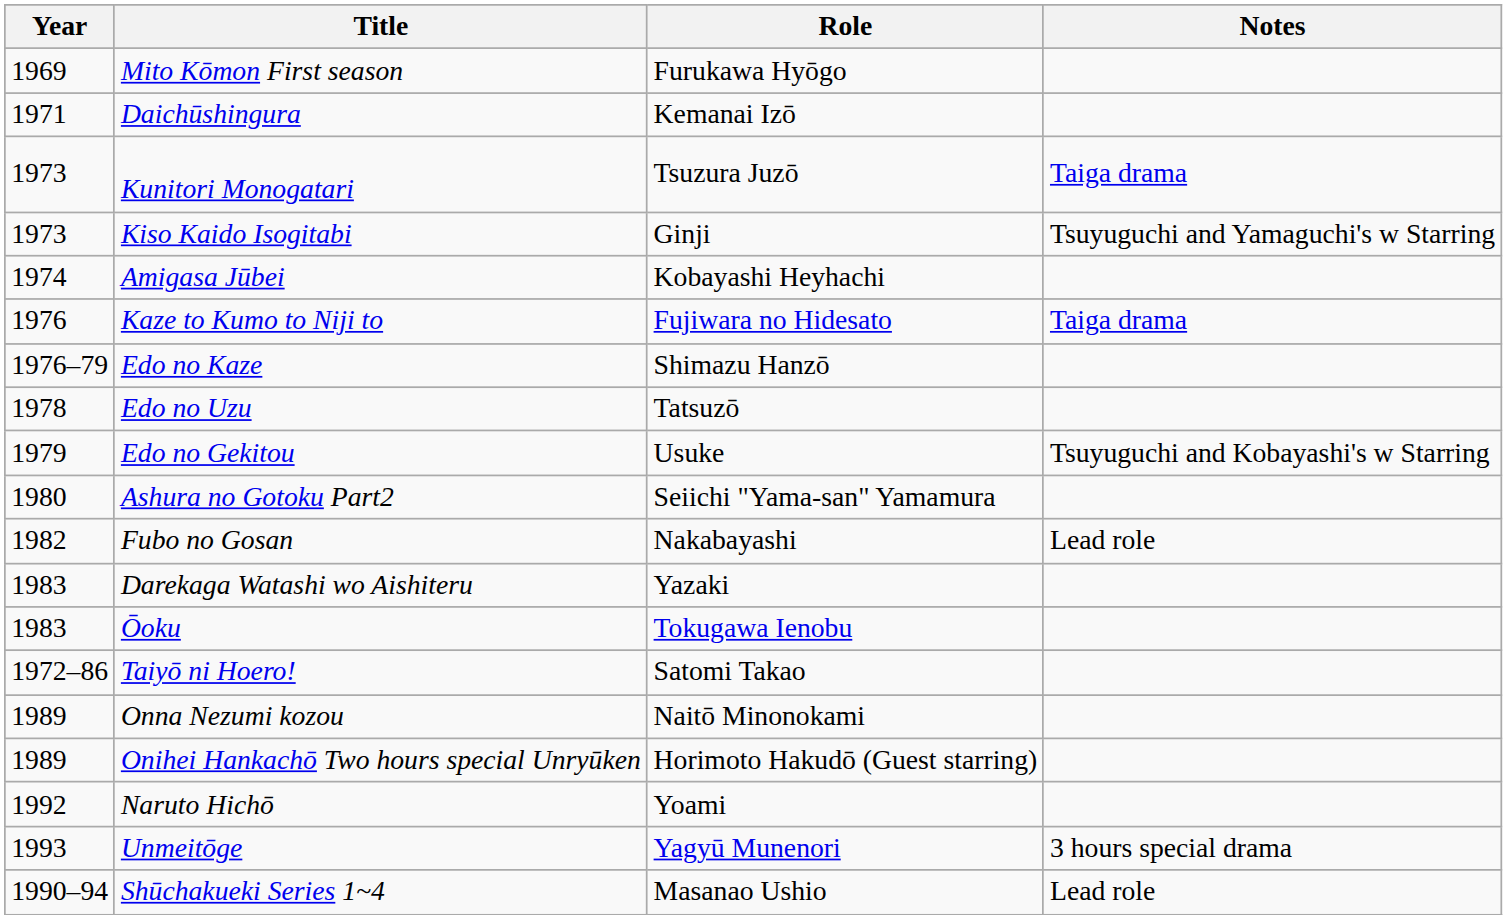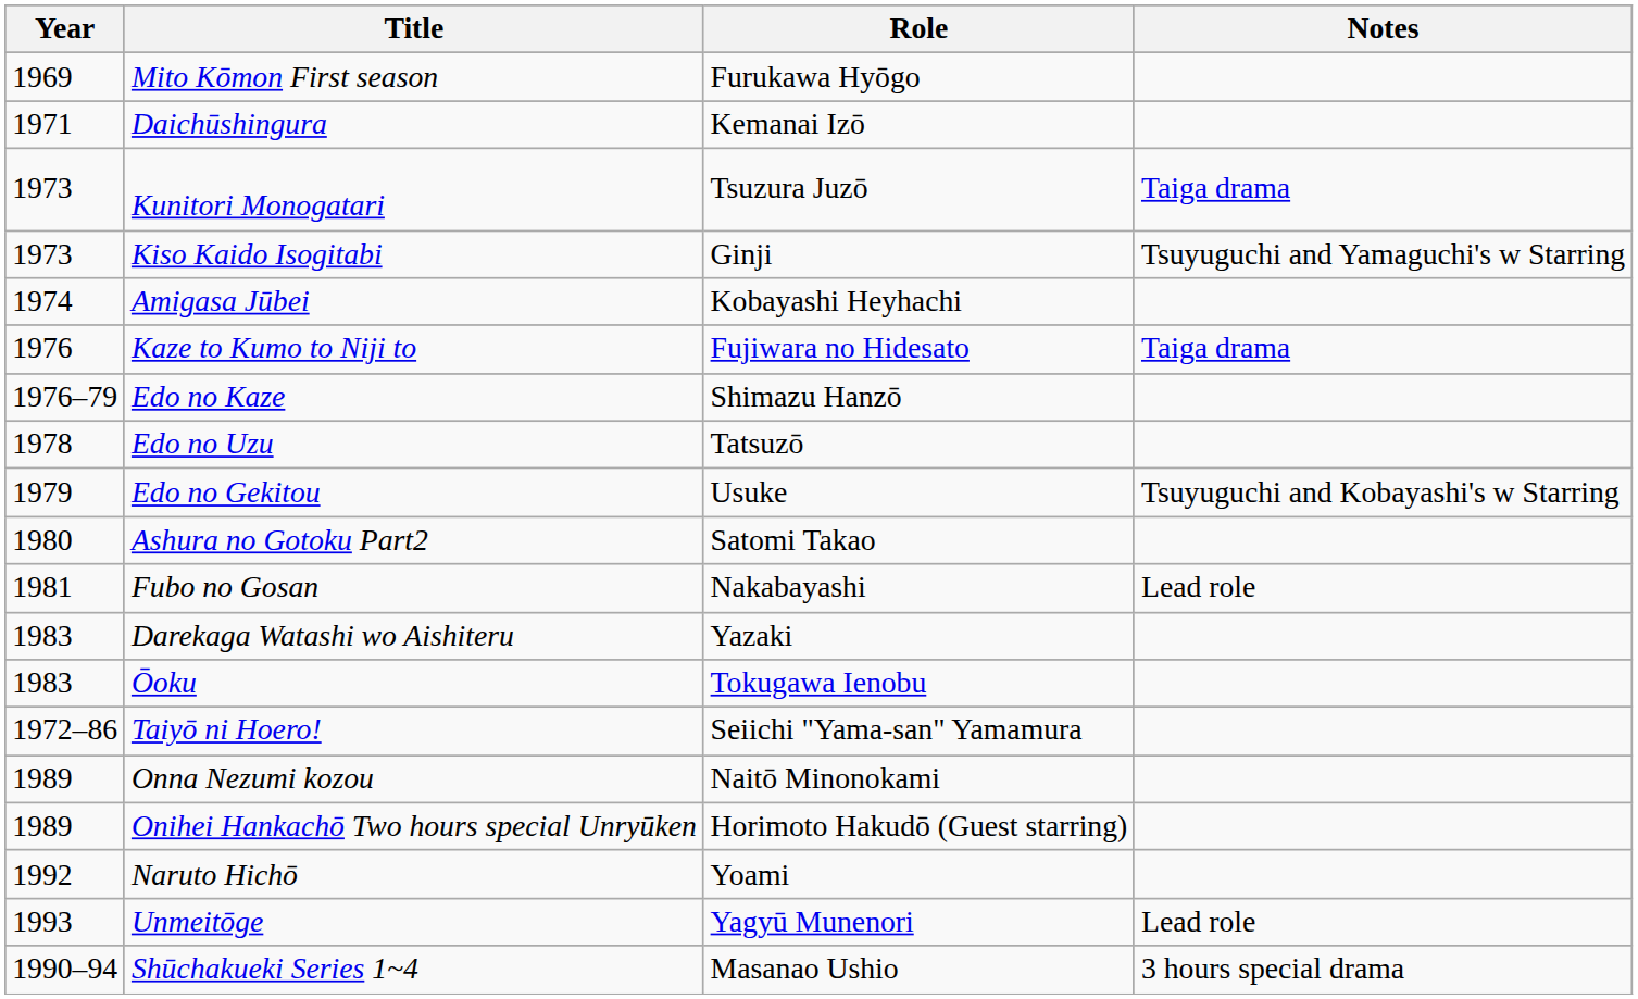Ashura no Gotoku Part2 | Role: Seiichi "Yama-san" Yamamura -> Satomi Takao
Fubo no Gosan | Year: 1982 -> 1981
Taiyō ni Hoero! | Role: Satomi Takao -> Seiichi "Yama-san" Yamamura
Unmeitōge | Notes: 3 hours special drama -> Lead role
Shūchakueki Series 1~4 | Notes: Lead role -> 3 hours special drama
